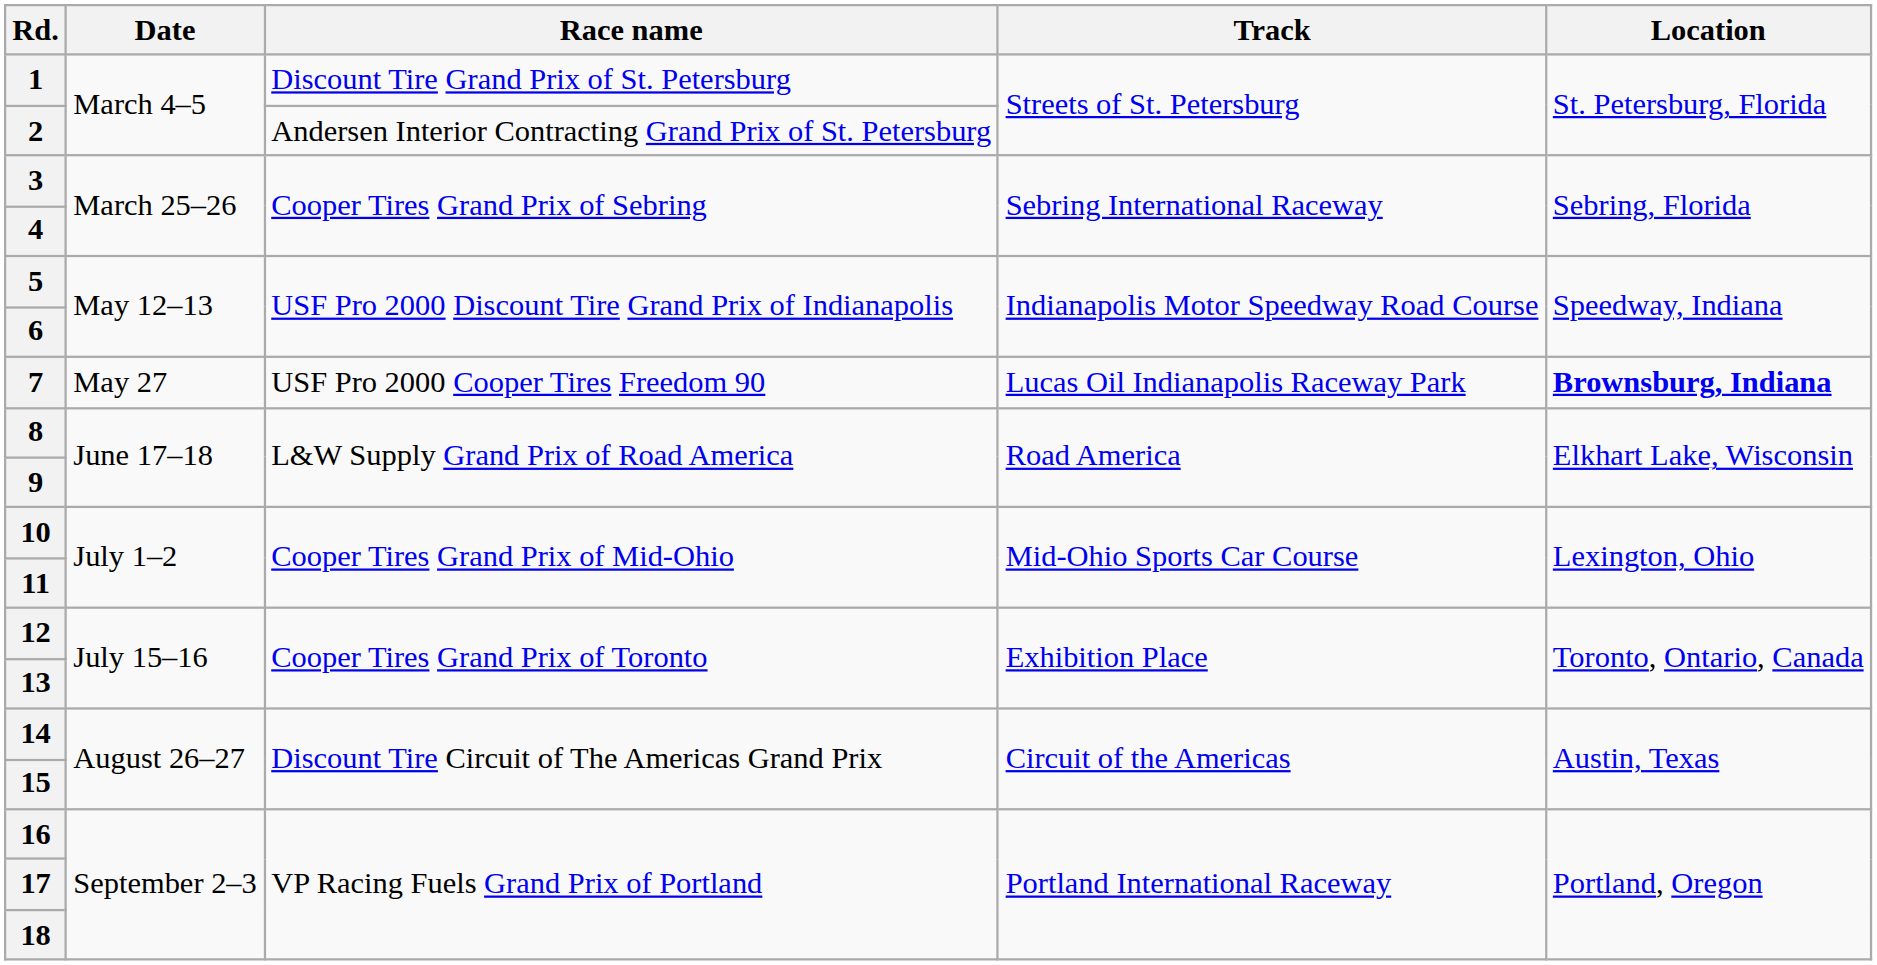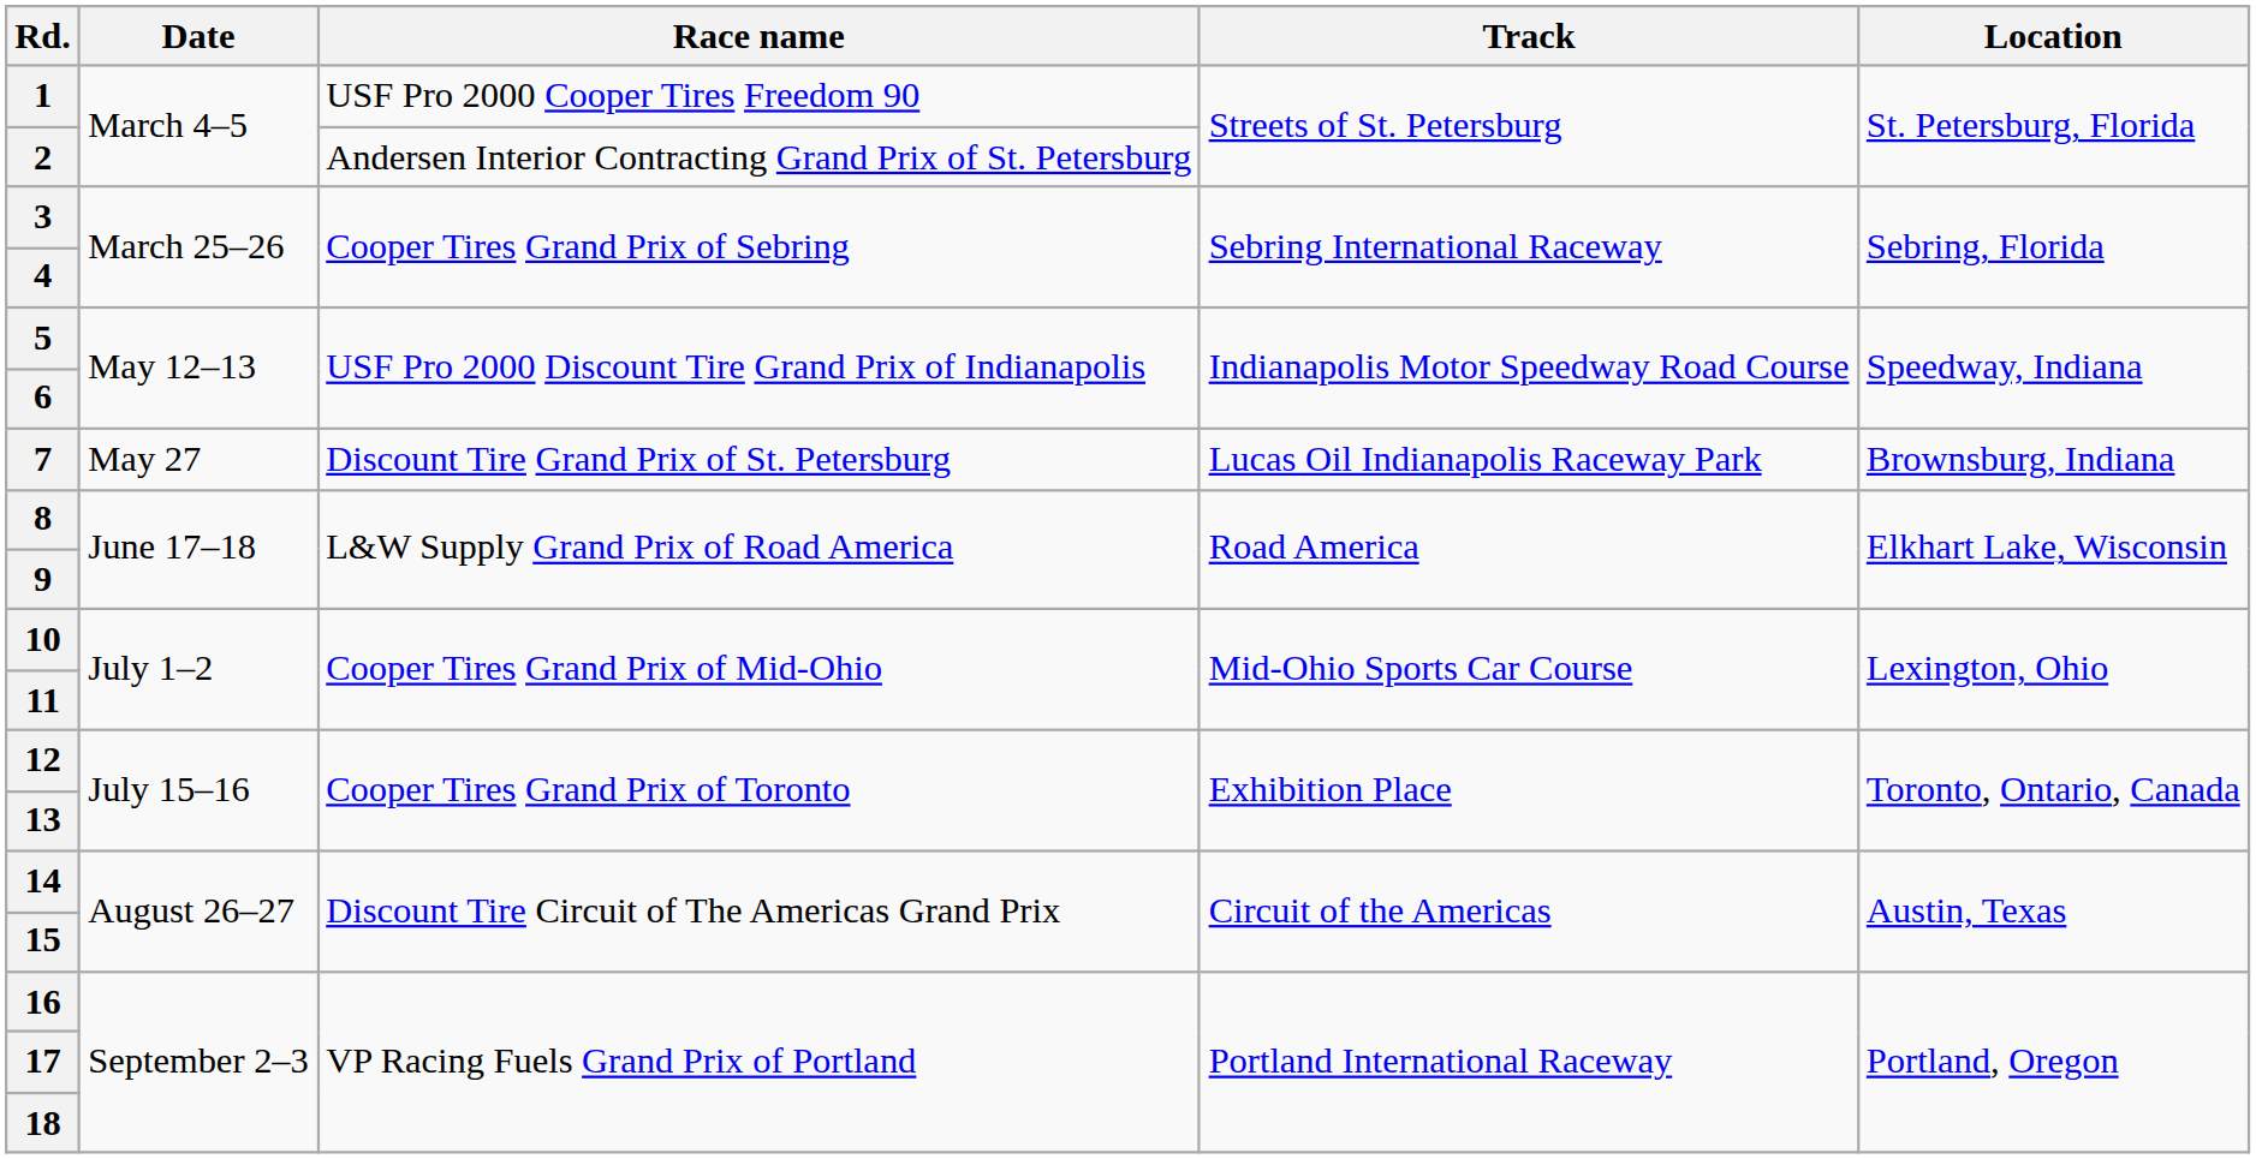1 | Race name: Discount Tire Grand Prix of St. Petersburg -> USF Pro 2000 Cooper Tires Freedom 90
7 | Race name: USF Pro 2000 Cooper Tires Freedom 90 -> Discount Tire Grand Prix of St. Petersburg
7 | Location: bold -> normal
